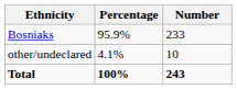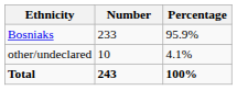columns swapped: Number <-> Percentage
